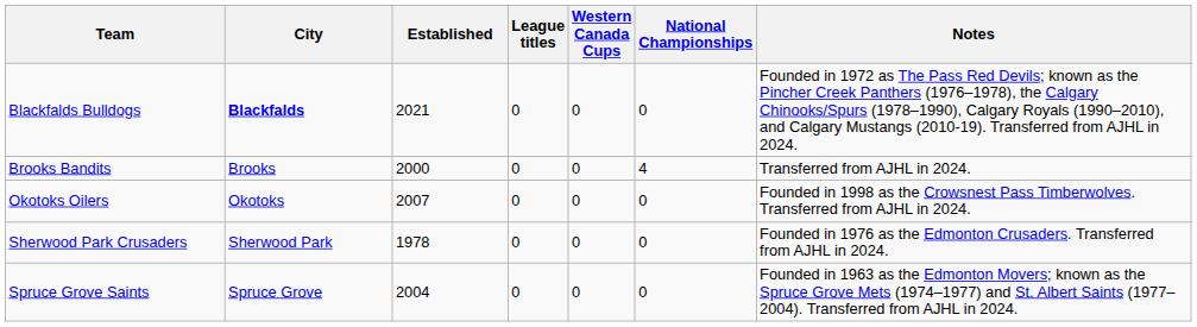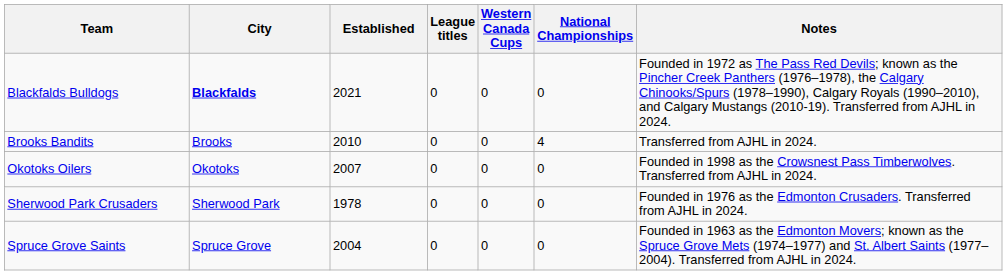Brooks Bandits | Established: 2000 -> 2010
